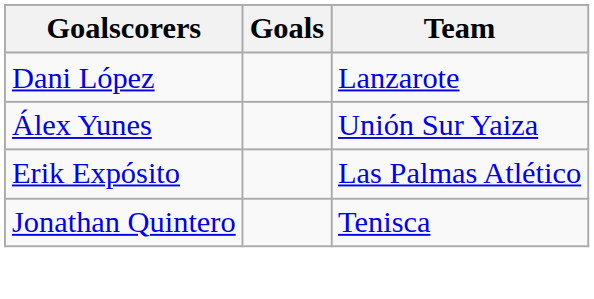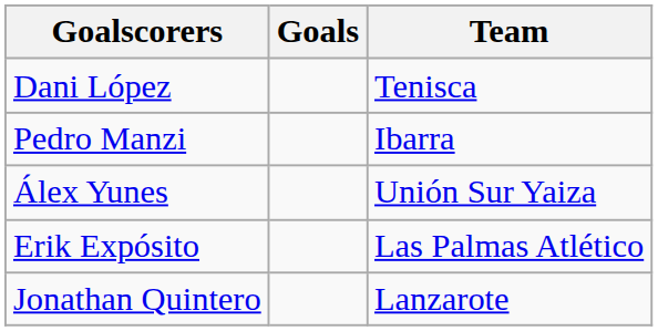Dani López | Team: Lanzarote -> Tenisca
+ row: Pedro Manzi | Ibarra
Jonathan Quintero | Team: Tenisca -> Lanzarote
